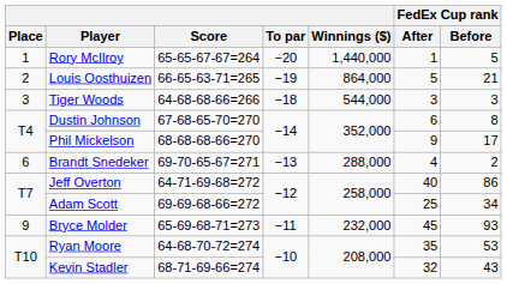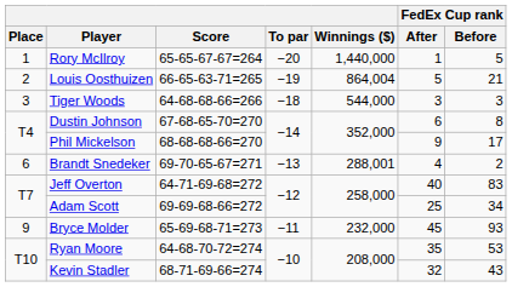Louis Oosthuizen | Winnings ($): 864,000 -> 864,004
Brandt Snedeker | Winnings ($): 288,000 -> 288,001
Jeff Overton | FedEx Cup rank / Before: 86 -> 83
